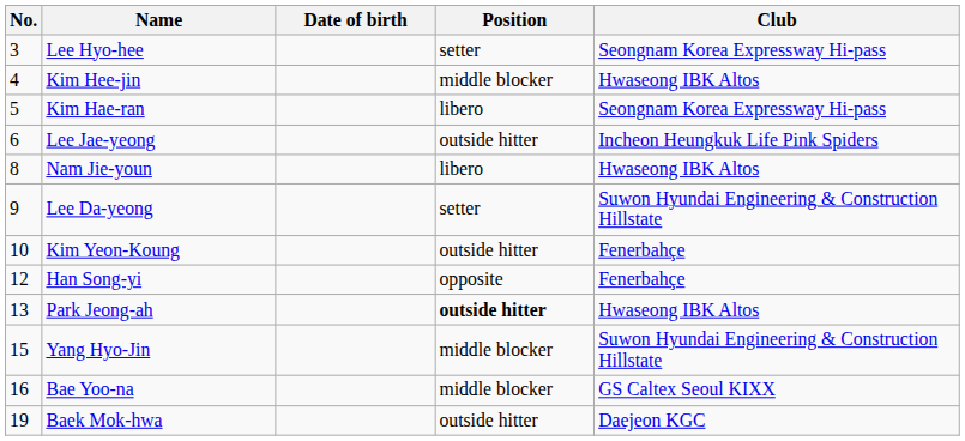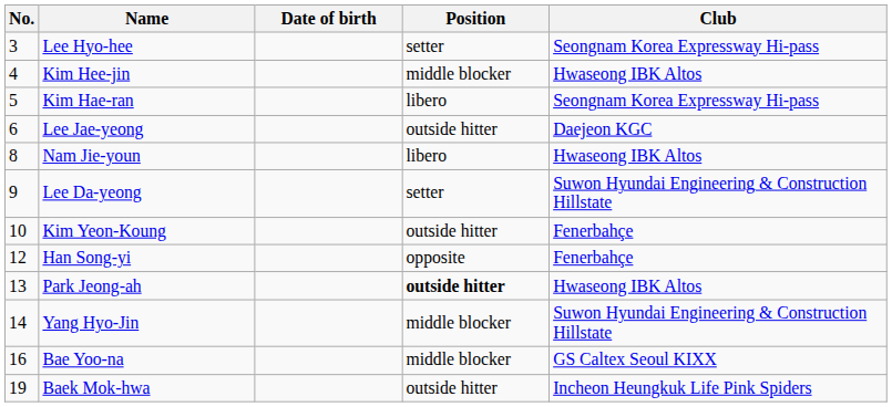Lee Jae-yeong | Club: Incheon Heungkuk Life Pink Spiders -> Daejeon KGC
Yang Hyo-Jin | No.: 15 -> 14
Baek Mok-hwa | Club: Daejeon KGC -> Incheon Heungkuk Life Pink Spiders
